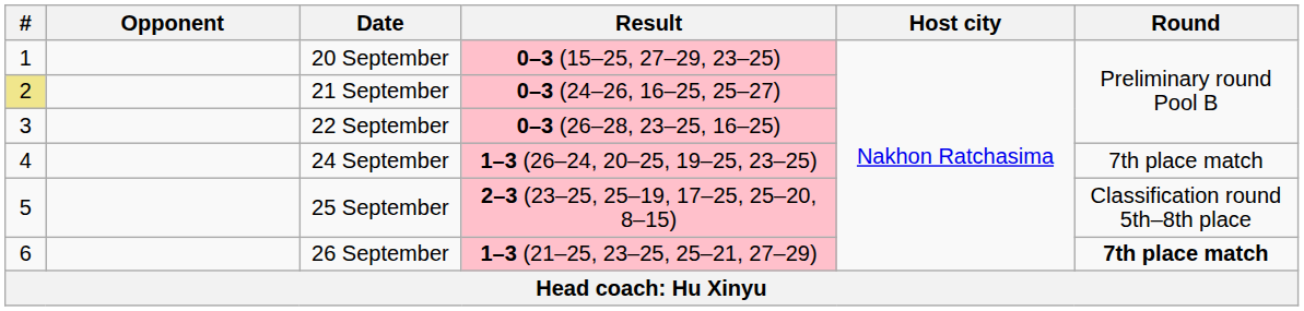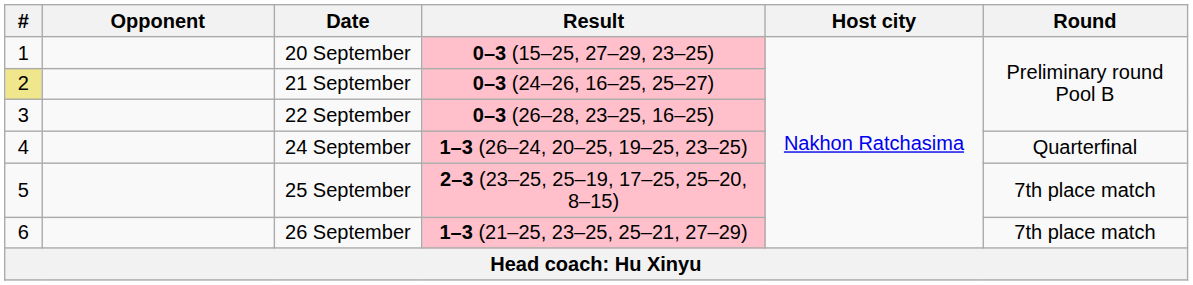24 September | Round: 7th place match -> Quarterfinal
25 September | Round: Classification round 5th–8th place -> 7th place match
26 September | Round: bold -> normal
